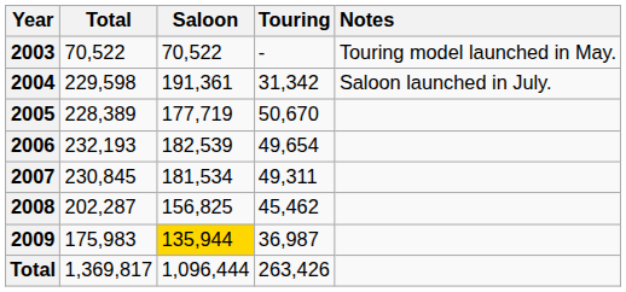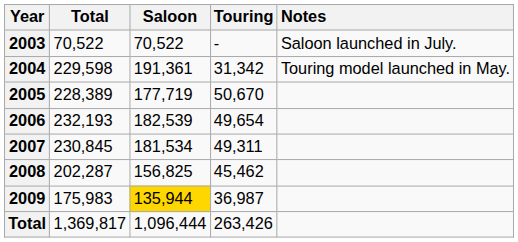2003 | Notes: Touring model launched in May. -> Saloon launched in July.
2004 | Notes: Saloon launched in July. -> Touring model launched in May.
